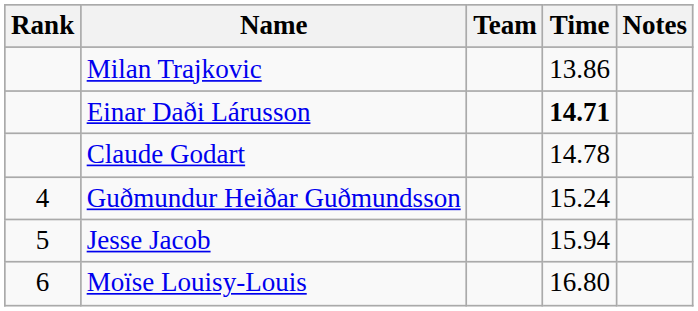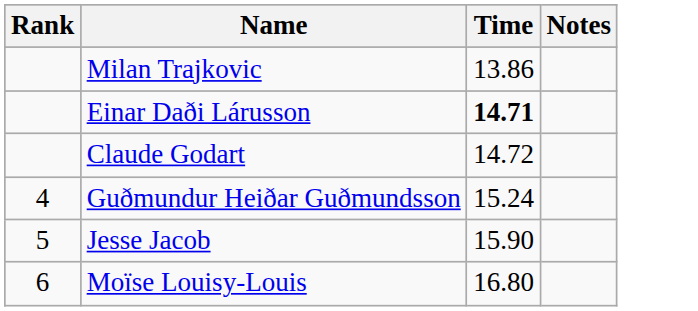- column: Team
Claude Godart | Time: 14.78 -> 14.72
Jesse Jacob | Time: 15.94 -> 15.90
